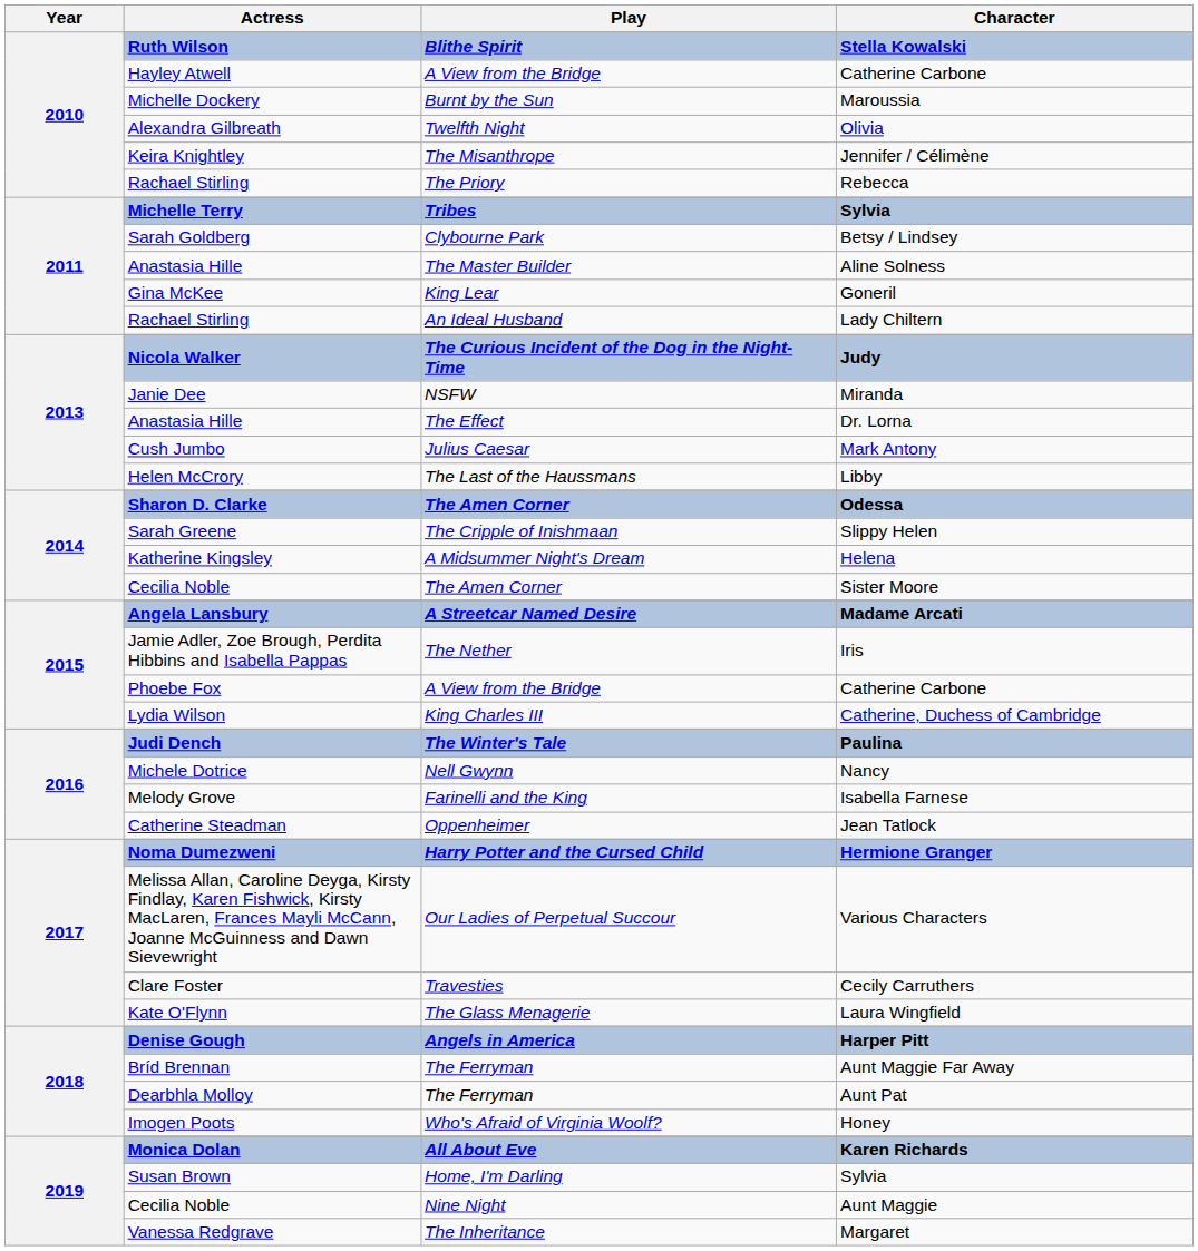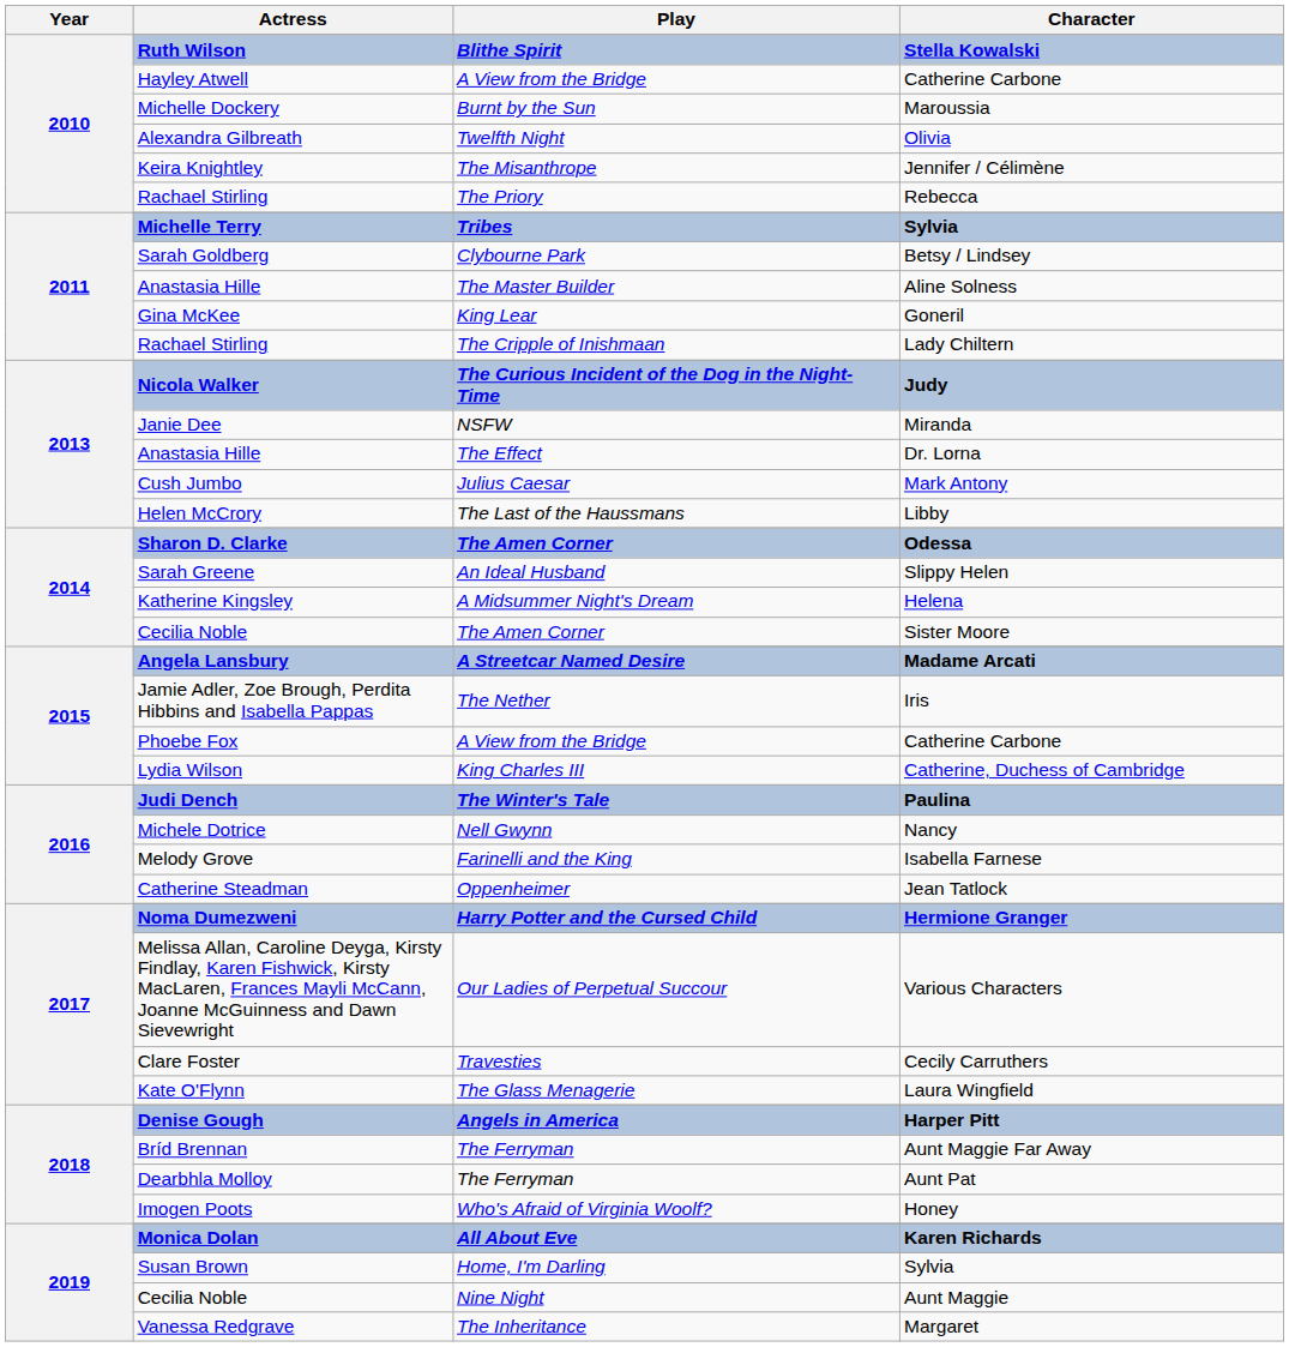Lady Chiltern | Play: An Ideal Husband -> The Cripple of Inishmaan
Slippy Helen | Play: The Cripple of Inishmaan -> An Ideal Husband
